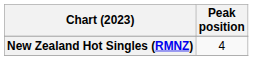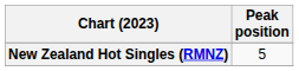New Zealand Hot Singles (RMNZ) | Peak position: 4 -> 5
